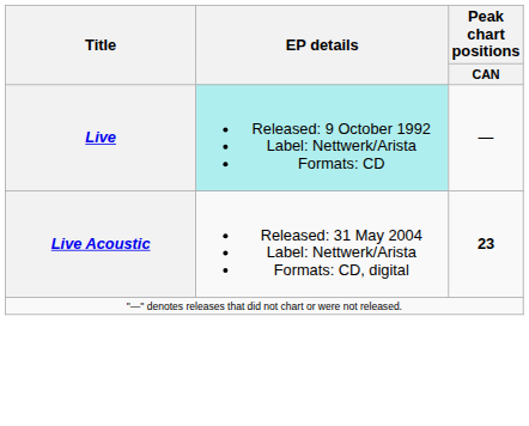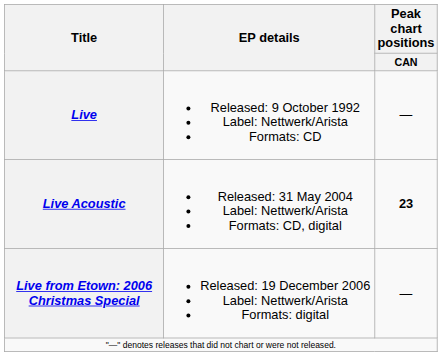Live | EP details: paleturquoise background -> no background
+ row: Live from Etown: 2006 Christmas Special | Released: 19 December 2006 Label: Nettwerk/Arista Formats: digital | —
